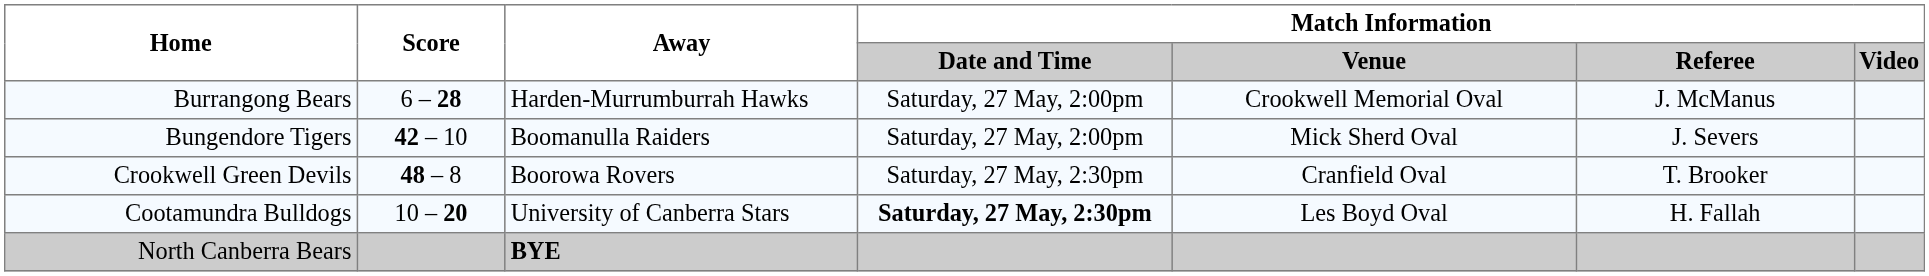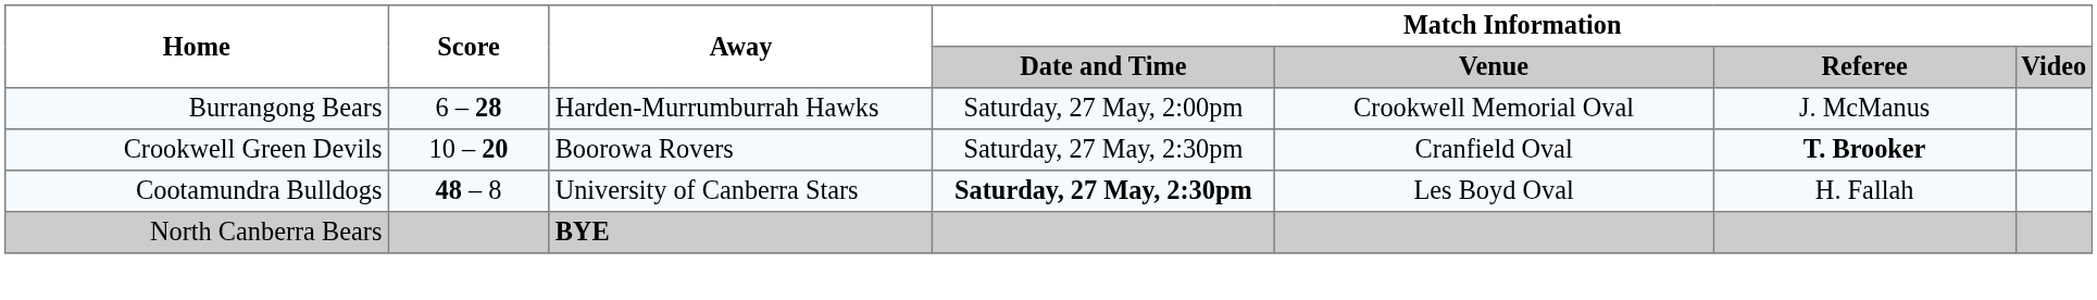- row: Bungendore Tigers | 42 – 10 | Boomanulla Raiders | Saturday, 27 May, 2:00pm | Mick Sherd Oval | J. Severs
Crookwell Green Devils | Score: 48 – 8 -> 10 – 20
Crookwell Green Devils | Match Information / Referee: normal -> bold
Cootamundra Bulldogs | Score: 10 – 20 -> 48 – 8
